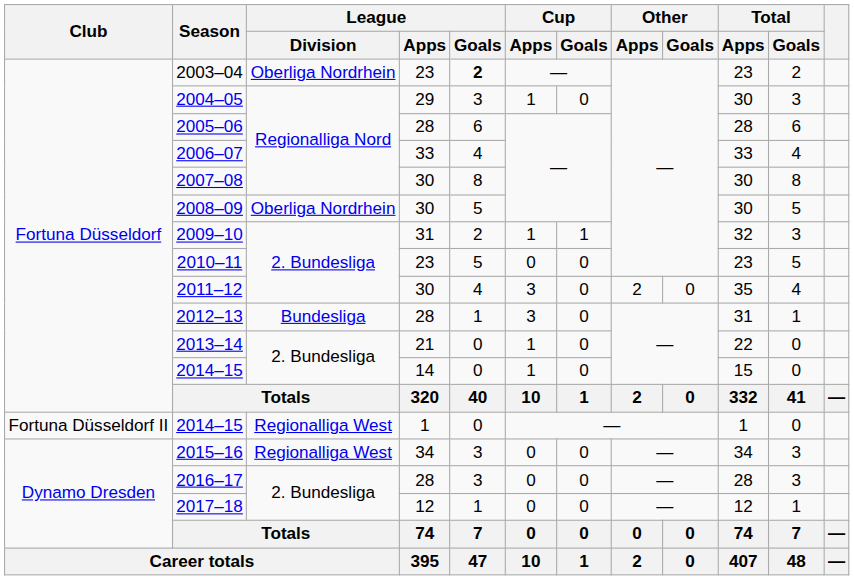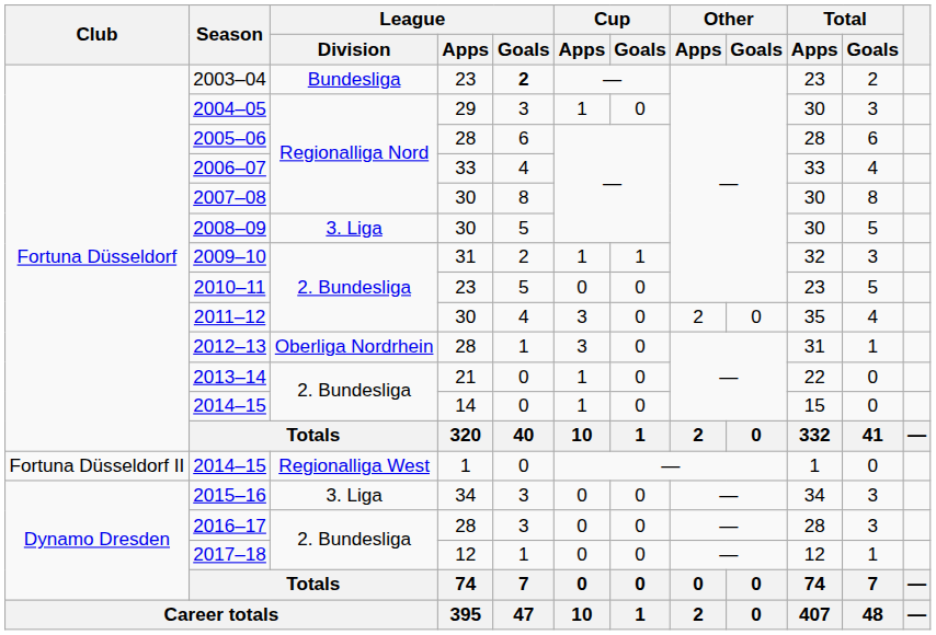2003–04 | League / Division: Oberliga Nordrhein -> Bundesliga
2008–09 | League / Division: Oberliga Nordrhein -> 3. Liga
2012–13 | League / Division: Bundesliga -> Oberliga Nordrhein
2015–16 | League / Division: Regionalliga West -> 3. Liga
